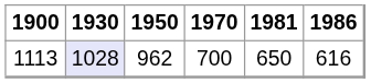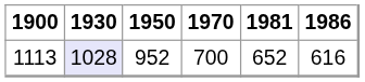1113 | 1950: 962 -> 952
1113 | 1981: 650 -> 652
